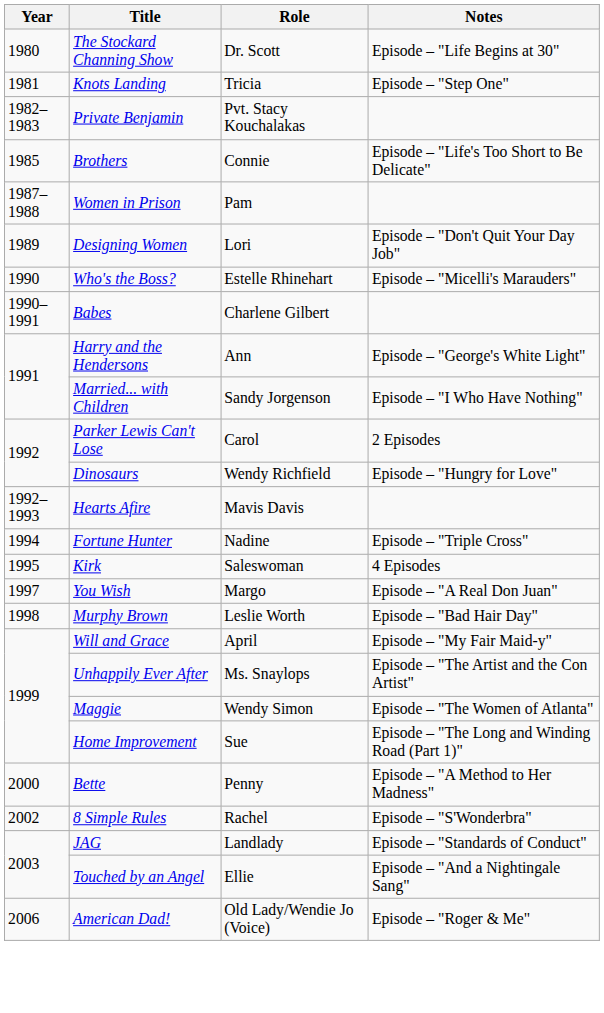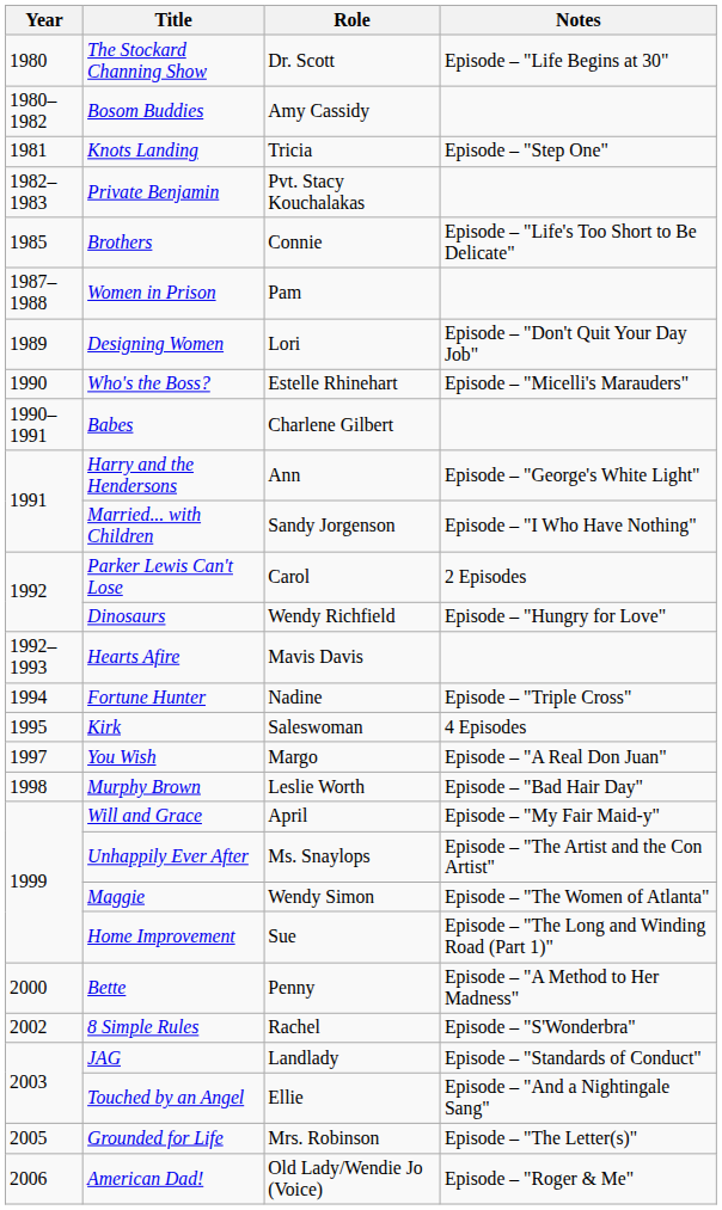+ row: 1980–1982 | Bosom Buddies | Amy Cassidy
+ row: 2005 | Grounded for Life | Mrs. Robinson | Episode – "The Letter(s)"
